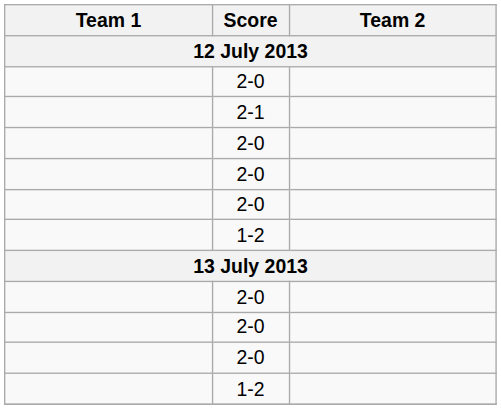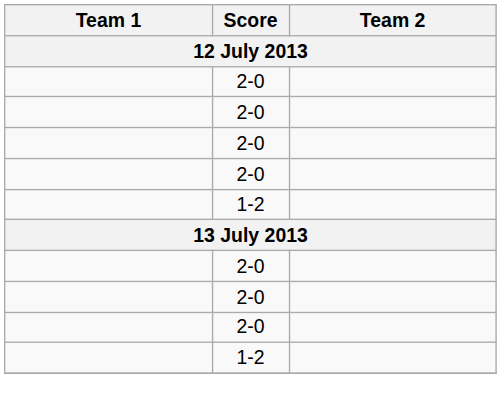- row: 2-1
